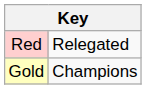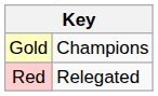rows swapped: Gold <-> Red
